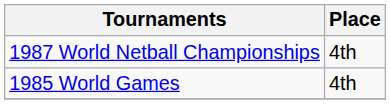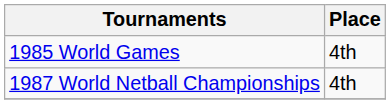rows swapped: 1985 World Games <-> 1987 World Netball Championships
